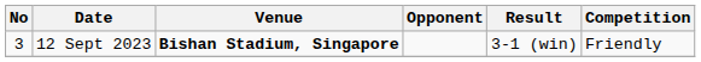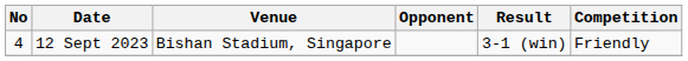12 Sept 2023 | No: 3 -> 4
12 Sept 2023 | Venue: bold -> normal
